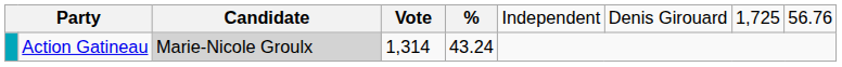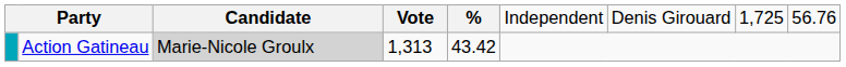Action Gatineau | column 4: 1,314 -> 1,313
Action Gatineau | column 5: 43.24 -> 43.42
